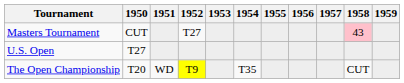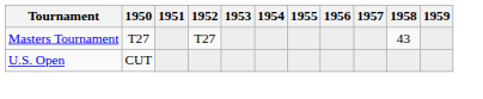Masters Tournament | 1950: CUT -> T27
Masters Tournament | 1958: pink background -> no background
U.S. Open | 1950: T27 -> CUT
- row: The Open Championship | T20 | WD | T9 | T35 | CUT
